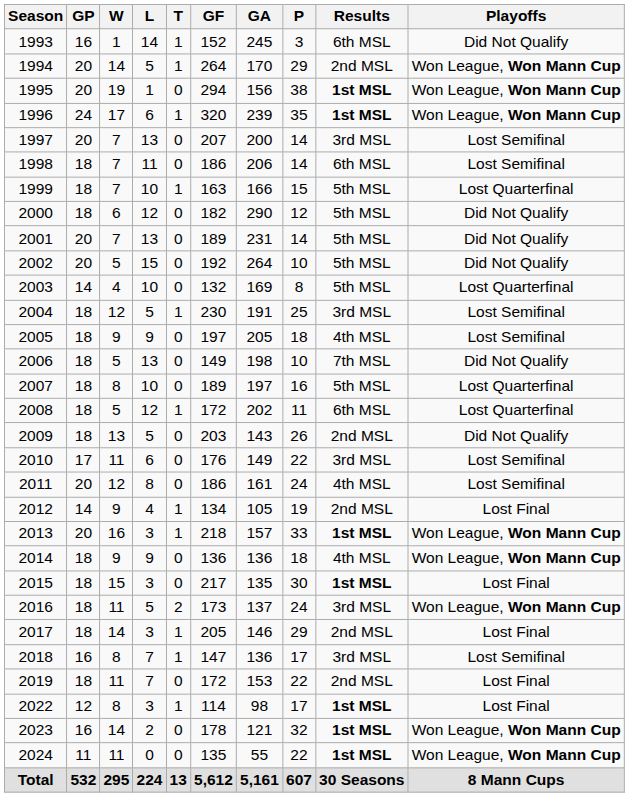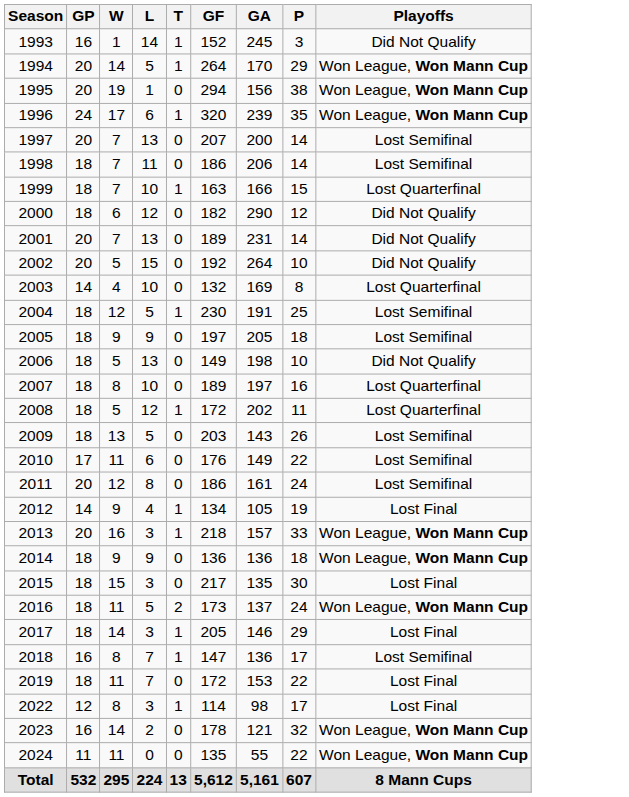- column: Results | 6th MSL | 2nd MSL | 1st MSL | 1st MSL | 3rd MSL | 6th MSL | 5th MSL | 5th MSL | 5th MSL | 5th MSL | 5th MSL | 3rd MSL | 4th MSL | 7th MSL | 5th MSL | 6th MSL | 2nd MSL | 3rd MSL | 4th MSL | 2nd MSL | 1st MSL | 4th MSL | 1st MSL | 3rd MSL | 2nd MSL | 3rd MSL | 2nd MSL | 1st MSL | 1st MSL | 1st MSL | 30 Seasons
2009 | Playoffs: Did Not Qualify -> Lost Semifinal
